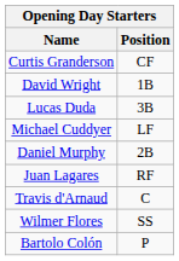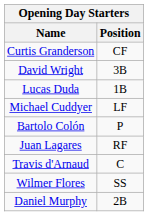David Wright | Position: 1B -> 3B
Lucas Duda | Position: 3B -> 1B
rows swapped: Daniel Murphy <-> Bartolo Colón
